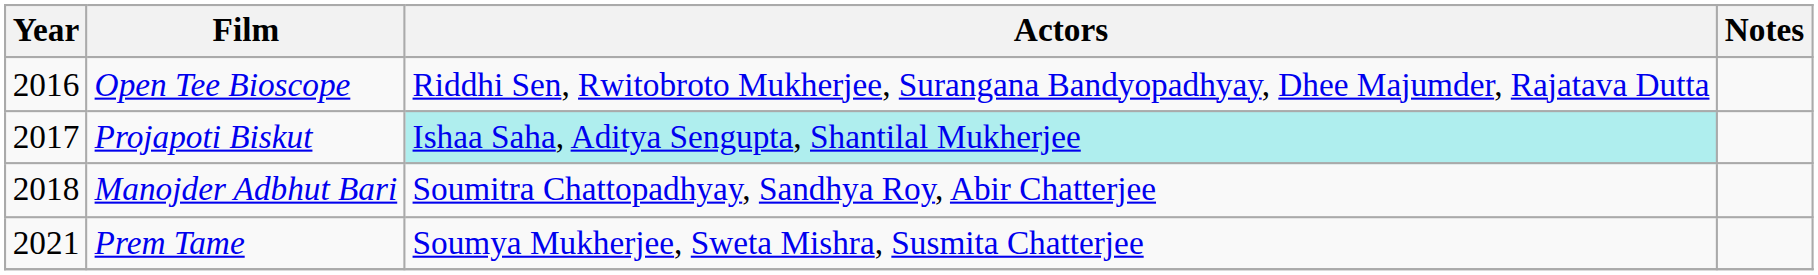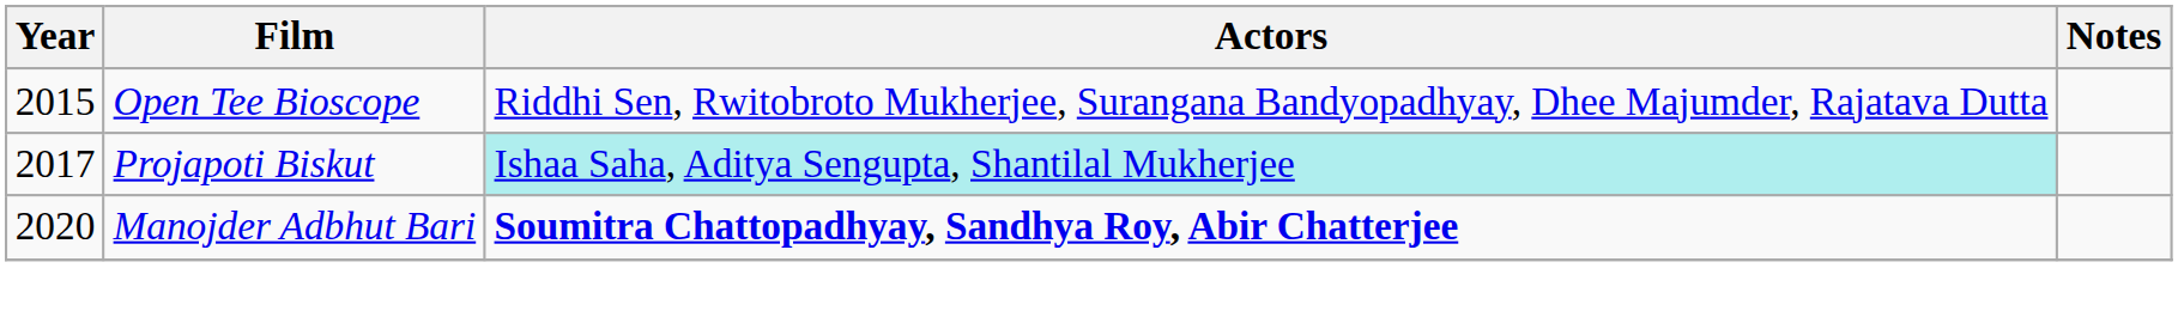Open Tee Bioscope | Year: 2016 -> 2015
Manojder Adbhut Bari | Year: 2018 -> 2020
Manojder Adbhut Bari | Actors: normal -> bold
- row: 2021 | Prem Tame | Soumya Mukherjee, Sweta Mishra, Susmita Chatterjee
